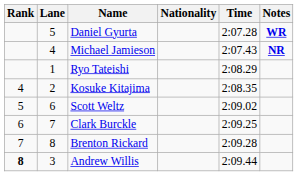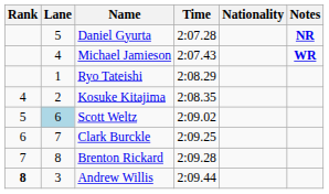columns swapped: Nationality <-> Time
Daniel Gyurta | Notes: WR -> NR
Michael Jamieson | Notes: NR -> WR
Scott Weltz | Lane: no background -> lightblue background
